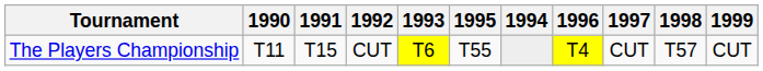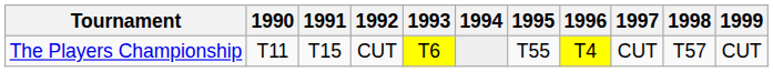columns swapped: 1994 <-> 1995
